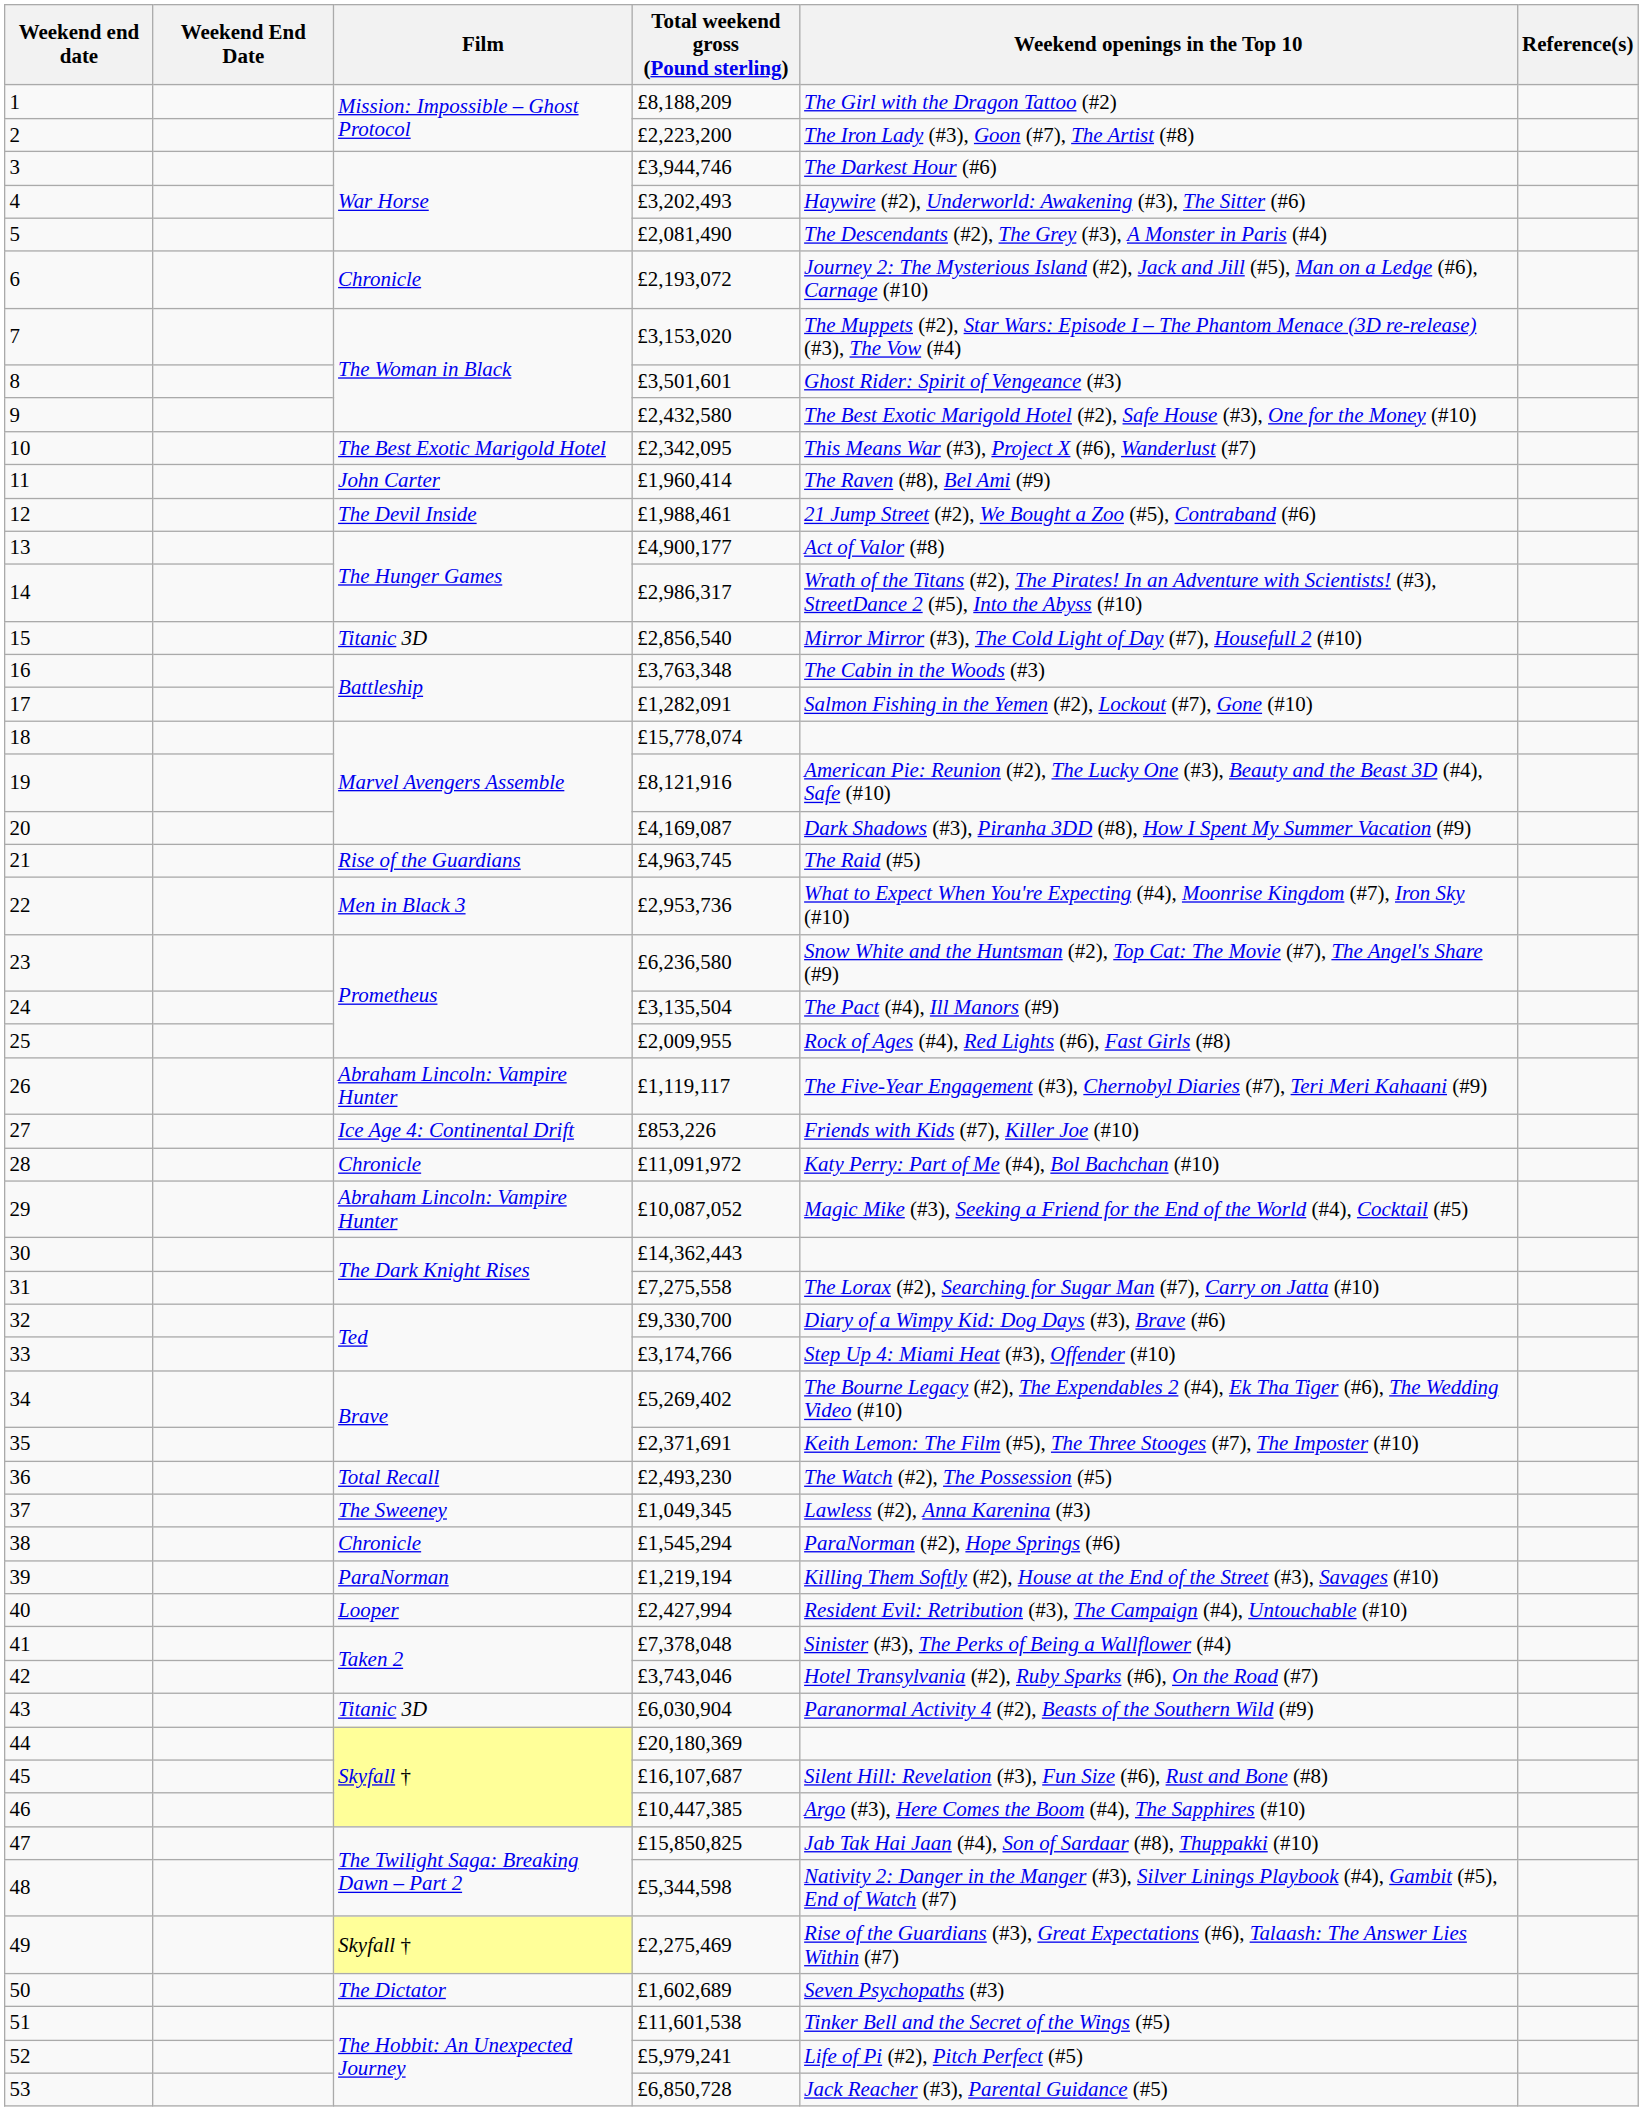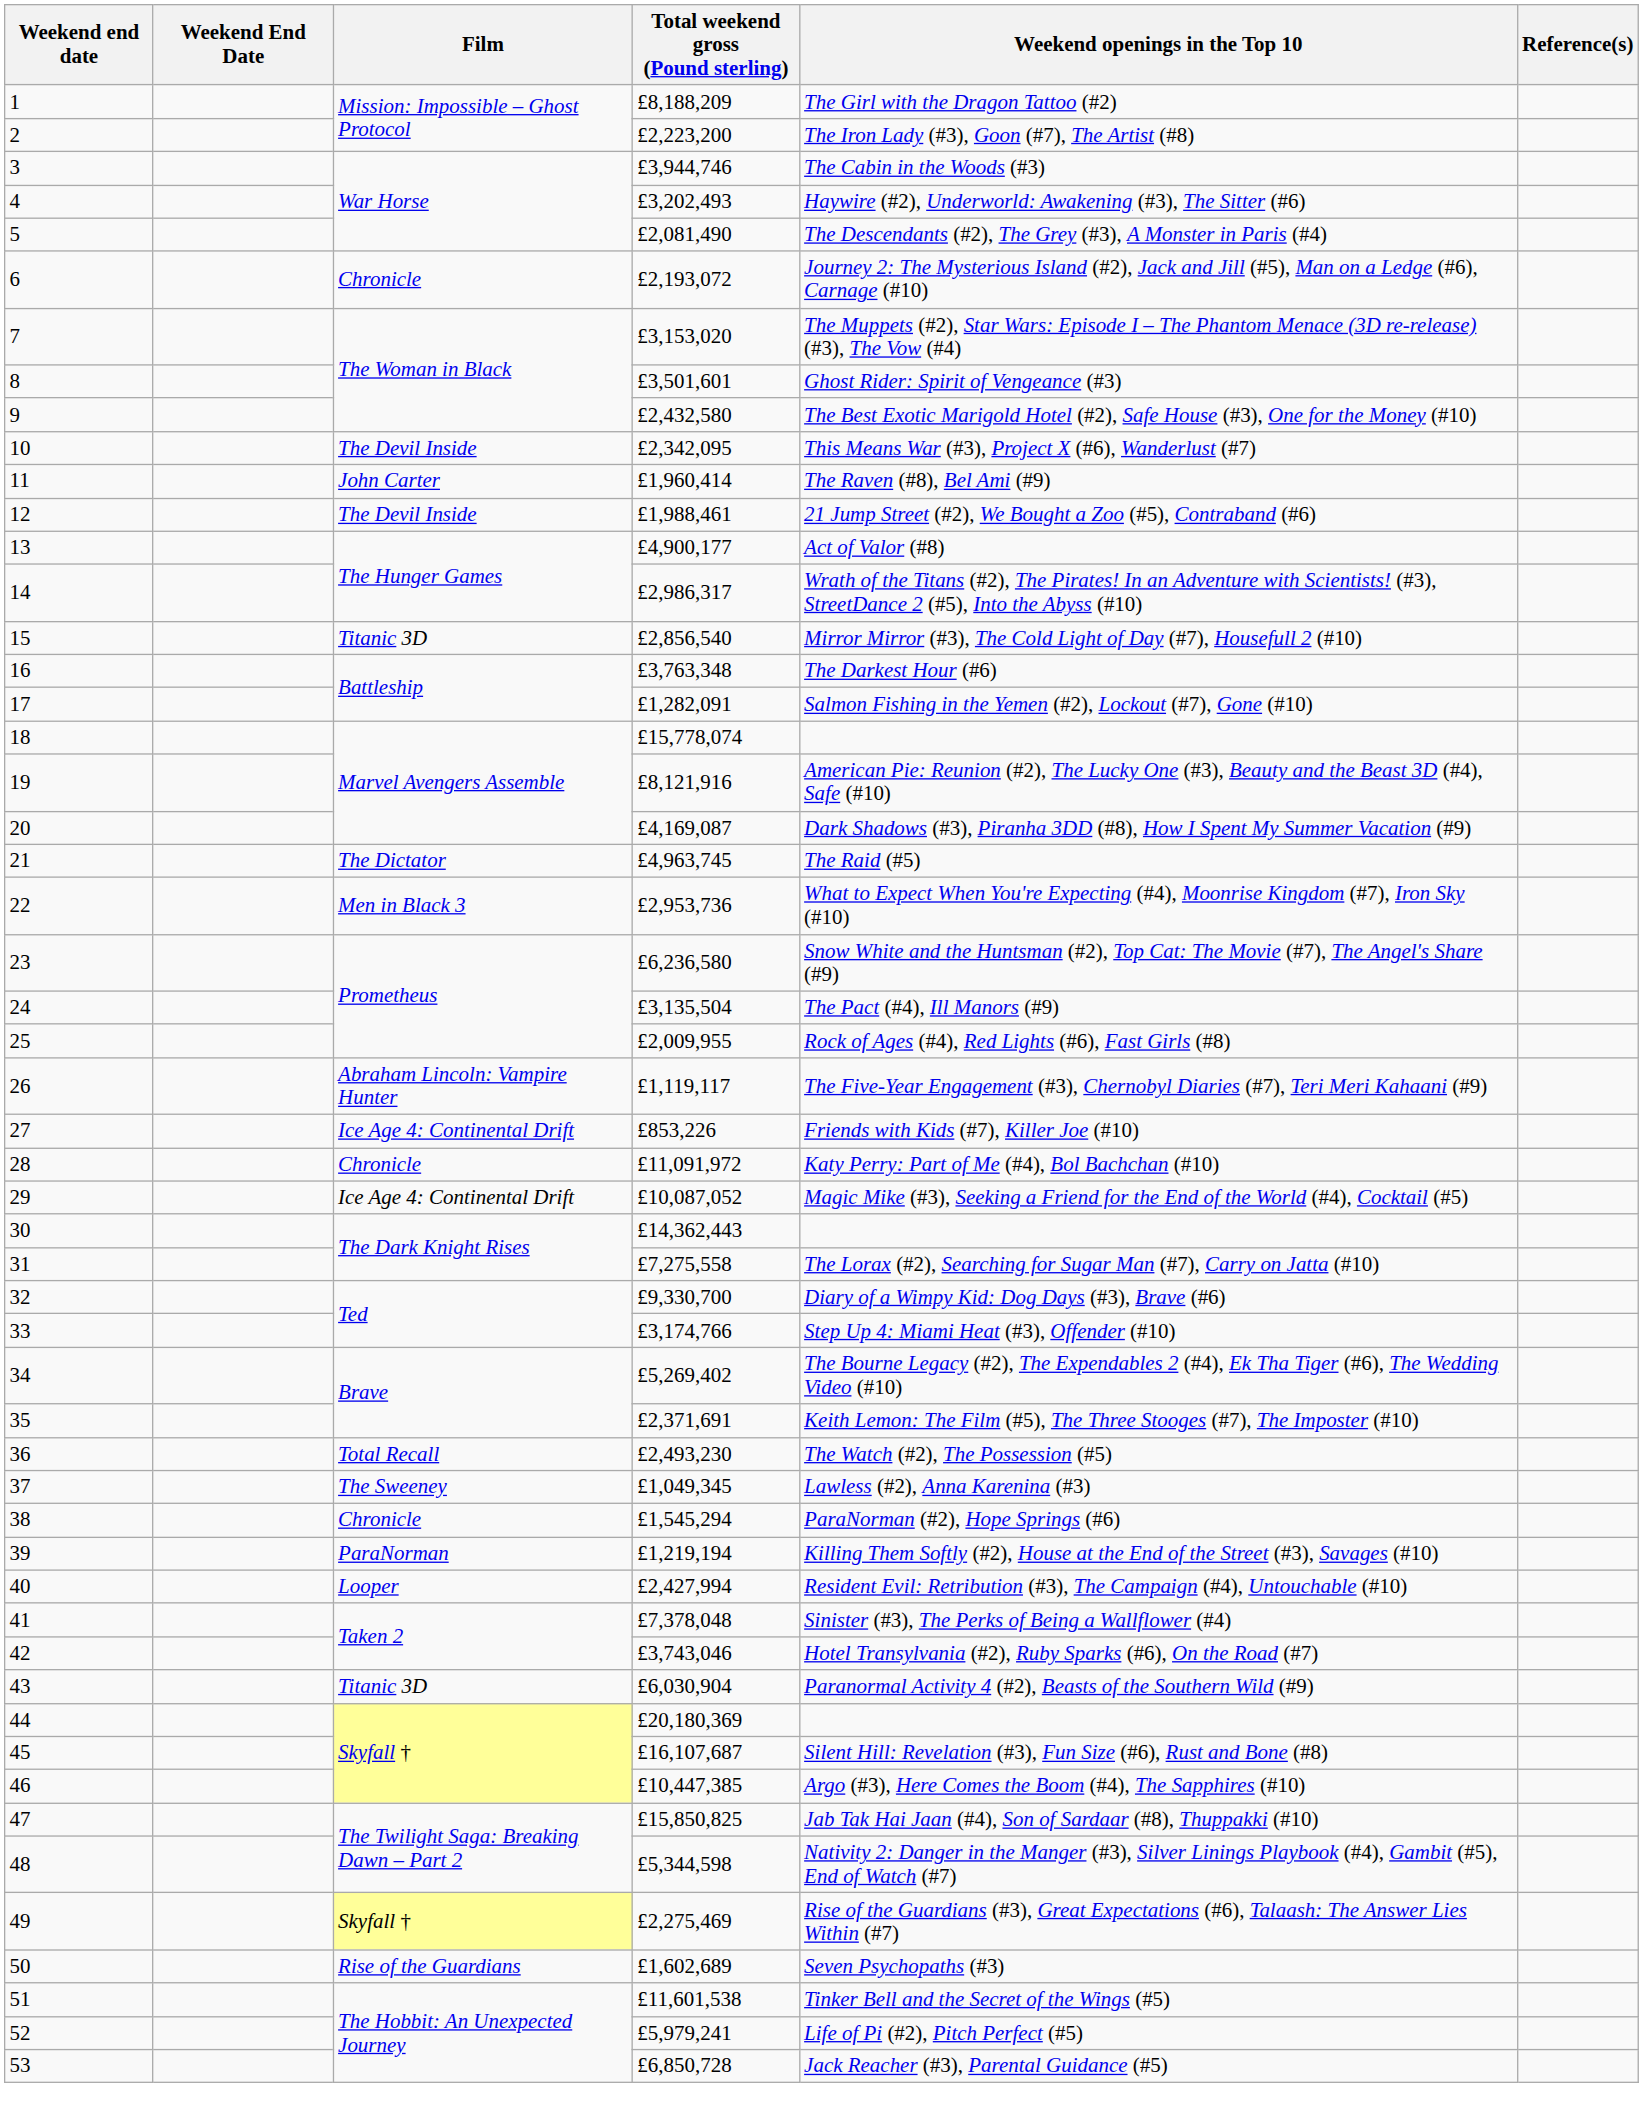3 | Weekend openings in the Top 10: The Darkest Hour (#6) -> The Cabin in the Woods (#3)
10 | Film: The Best Exotic Marigold Hotel -> The Devil Inside
16 | Weekend openings in the Top 10: The Cabin in the Woods (#3) -> The Darkest Hour (#6)
21 | Film: Rise of the Guardians -> The Dictator
29 | Film: Abraham Lincoln: Vampire Hunter -> Ice Age 4: Continental Drift
50 | Film: The Dictator -> Rise of the Guardians
